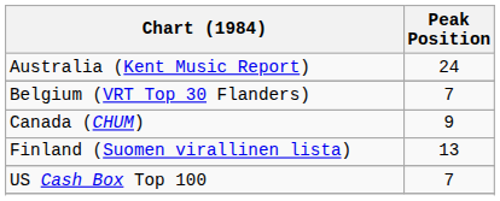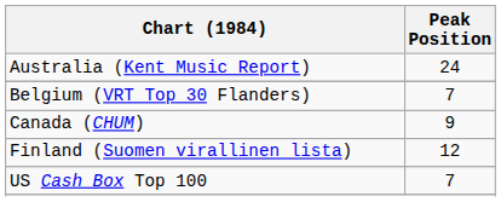Finland (Suomen virallinen lista) | Peak Position: 13 -> 12
